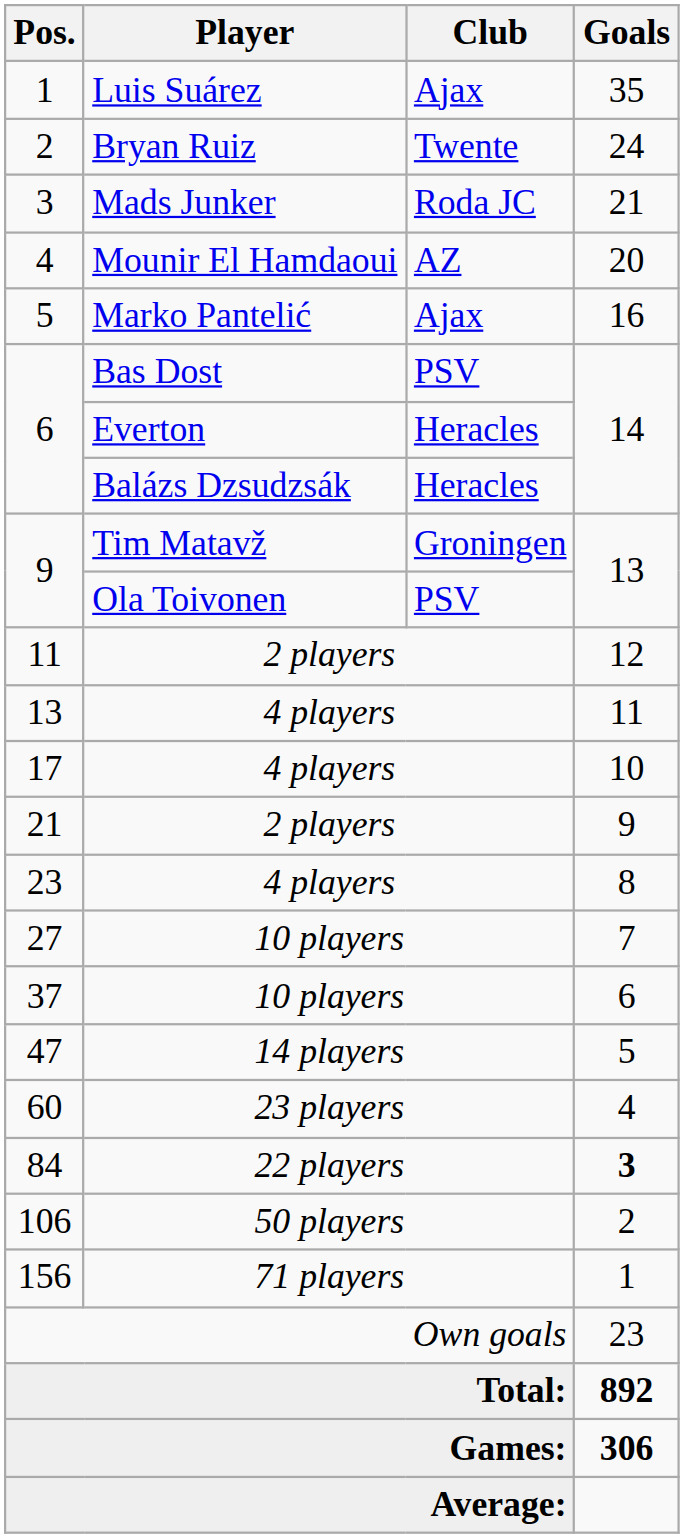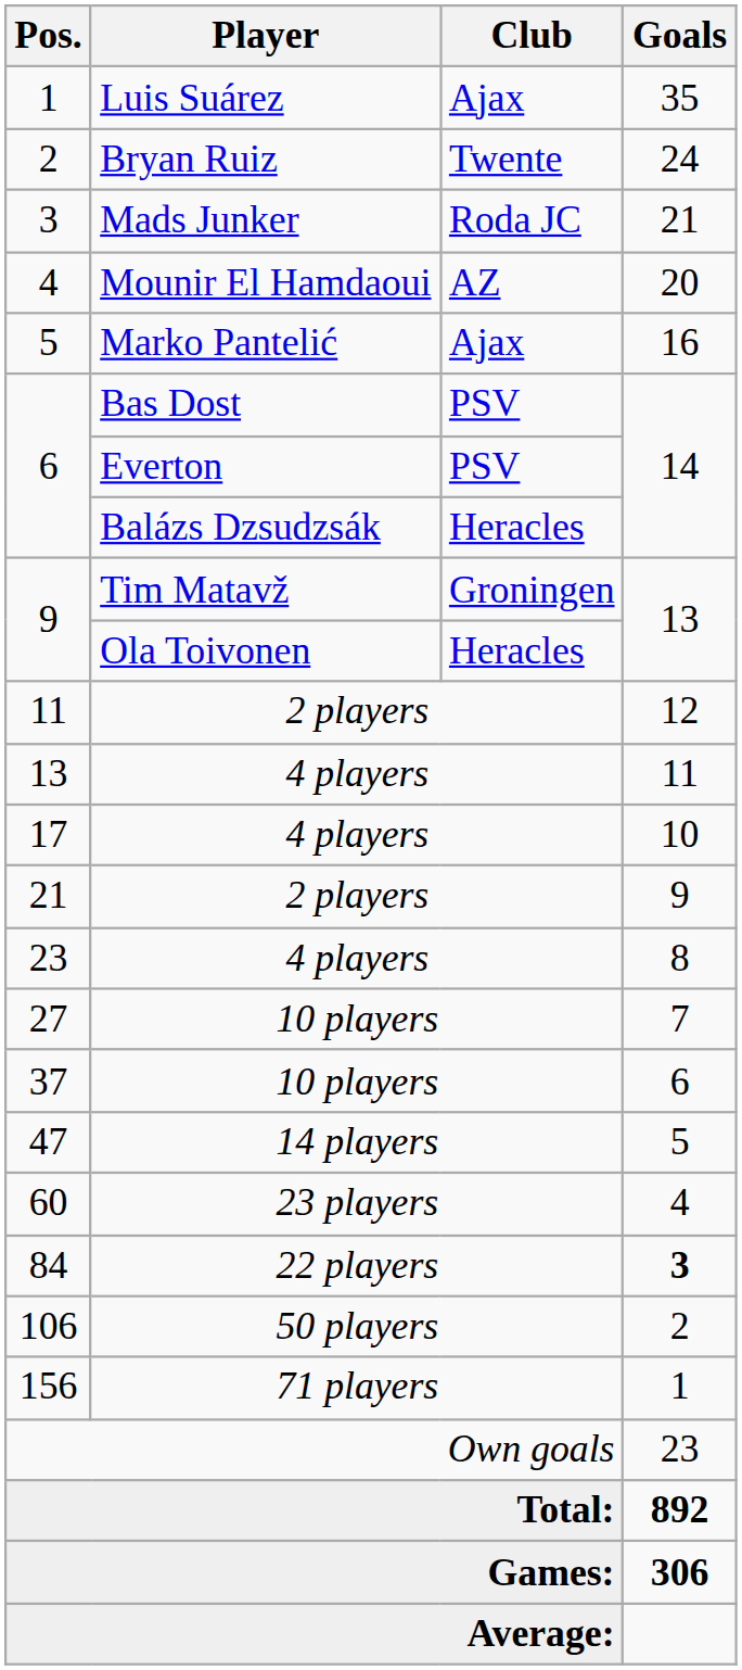6 / Everton | Club: Heracles -> PSV
9 / Ola Toivonen | Club: PSV -> Heracles
